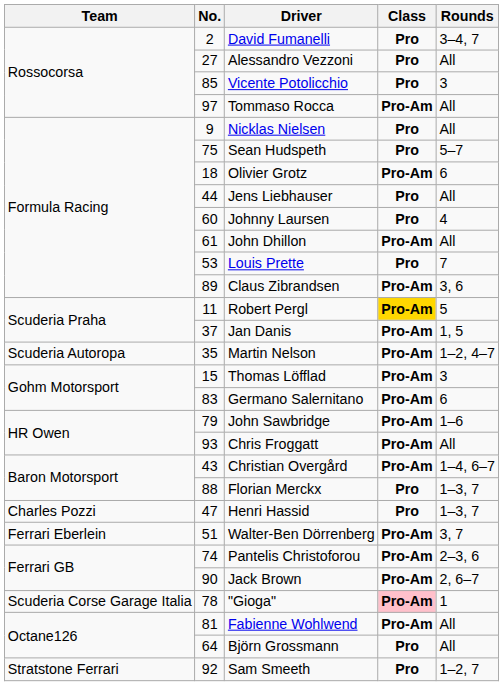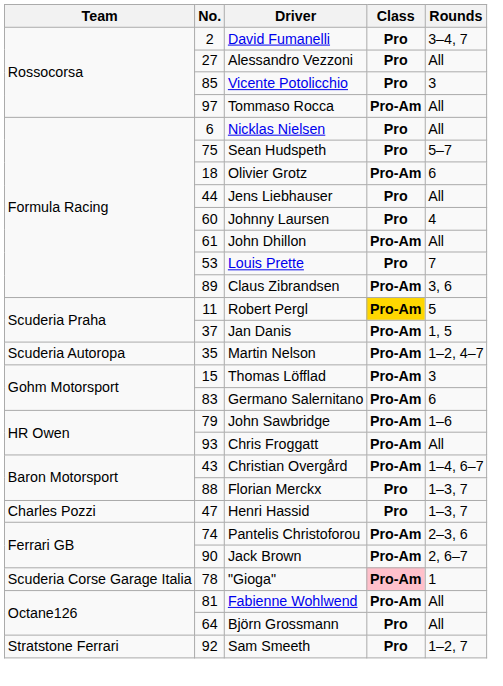Nicklas Nielsen | No.: 9 -> 6
- row: Ferrari Eberlein | 51 | Walter-Ben Dörrenberg | Pro-Am | 3, 7
